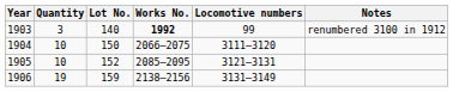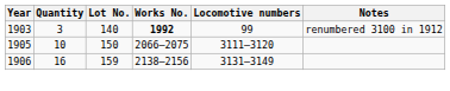150 | Year: 1904 -> 1905
- row: 1905 | 10 | 152 | 2085–2095 | 3121–3131
159 | Quantity: 19 -> 16
